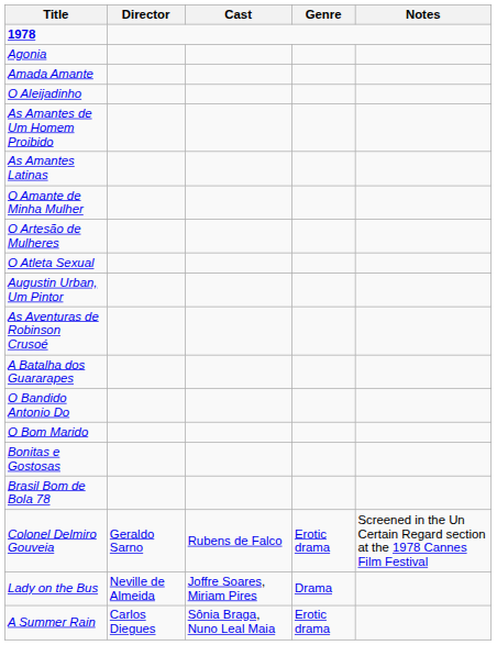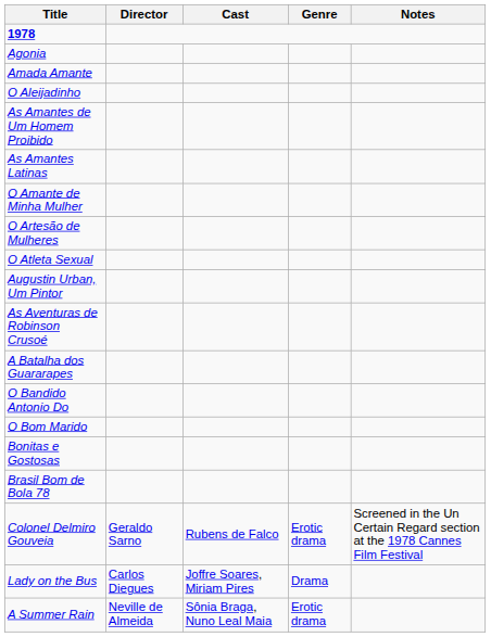Lady on the Bus | Director: Neville de Almeida -> Carlos Diegues
A Summer Rain | Director: Carlos Diegues -> Neville de Almeida
